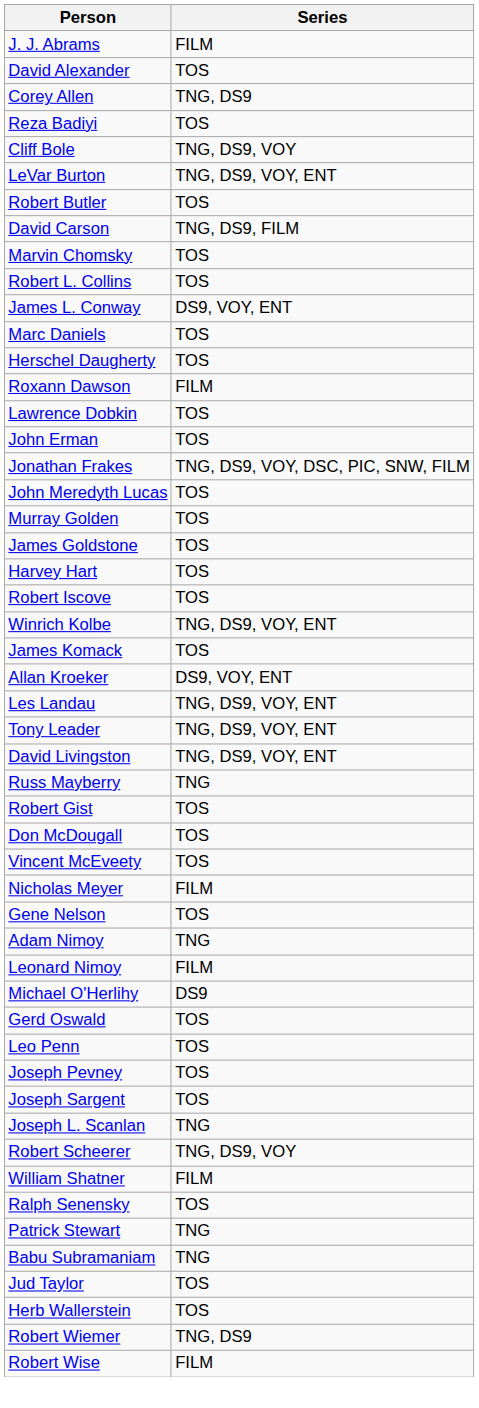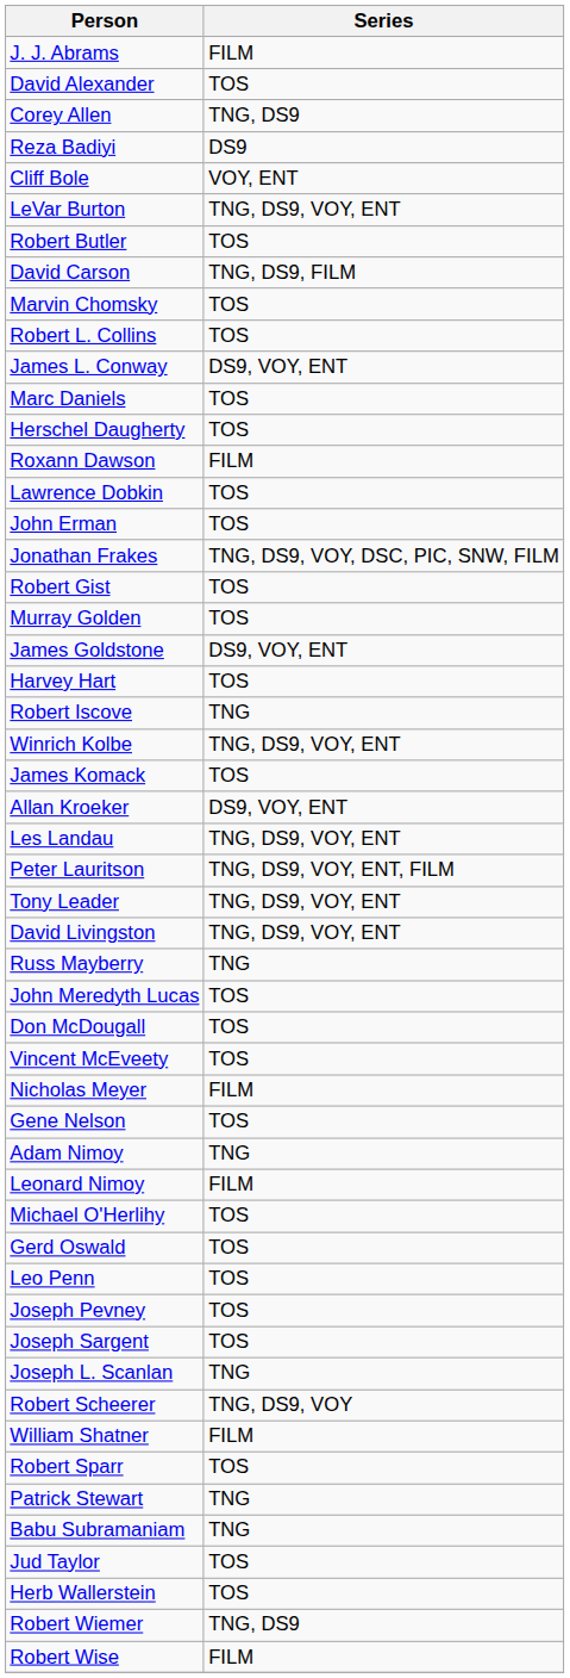Reza Badiyi | Series: TOS -> DS9
Cliff Bole | Series: TNG, DS9, VOY -> VOY, ENT
rows swapped: Robert Gist <-> John Meredyth Lucas
James Goldstone | Series: TOS -> DS9, VOY, ENT
Robert Iscove | Series: TOS -> TNG
+ row: Peter Lauritson | TNG, DS9, VOY, ENT, FILM
Michael O'Herlihy | Series: DS9 -> TOS
- row: Ralph Senensky | TOS
+ row: Robert Sparr | TOS
